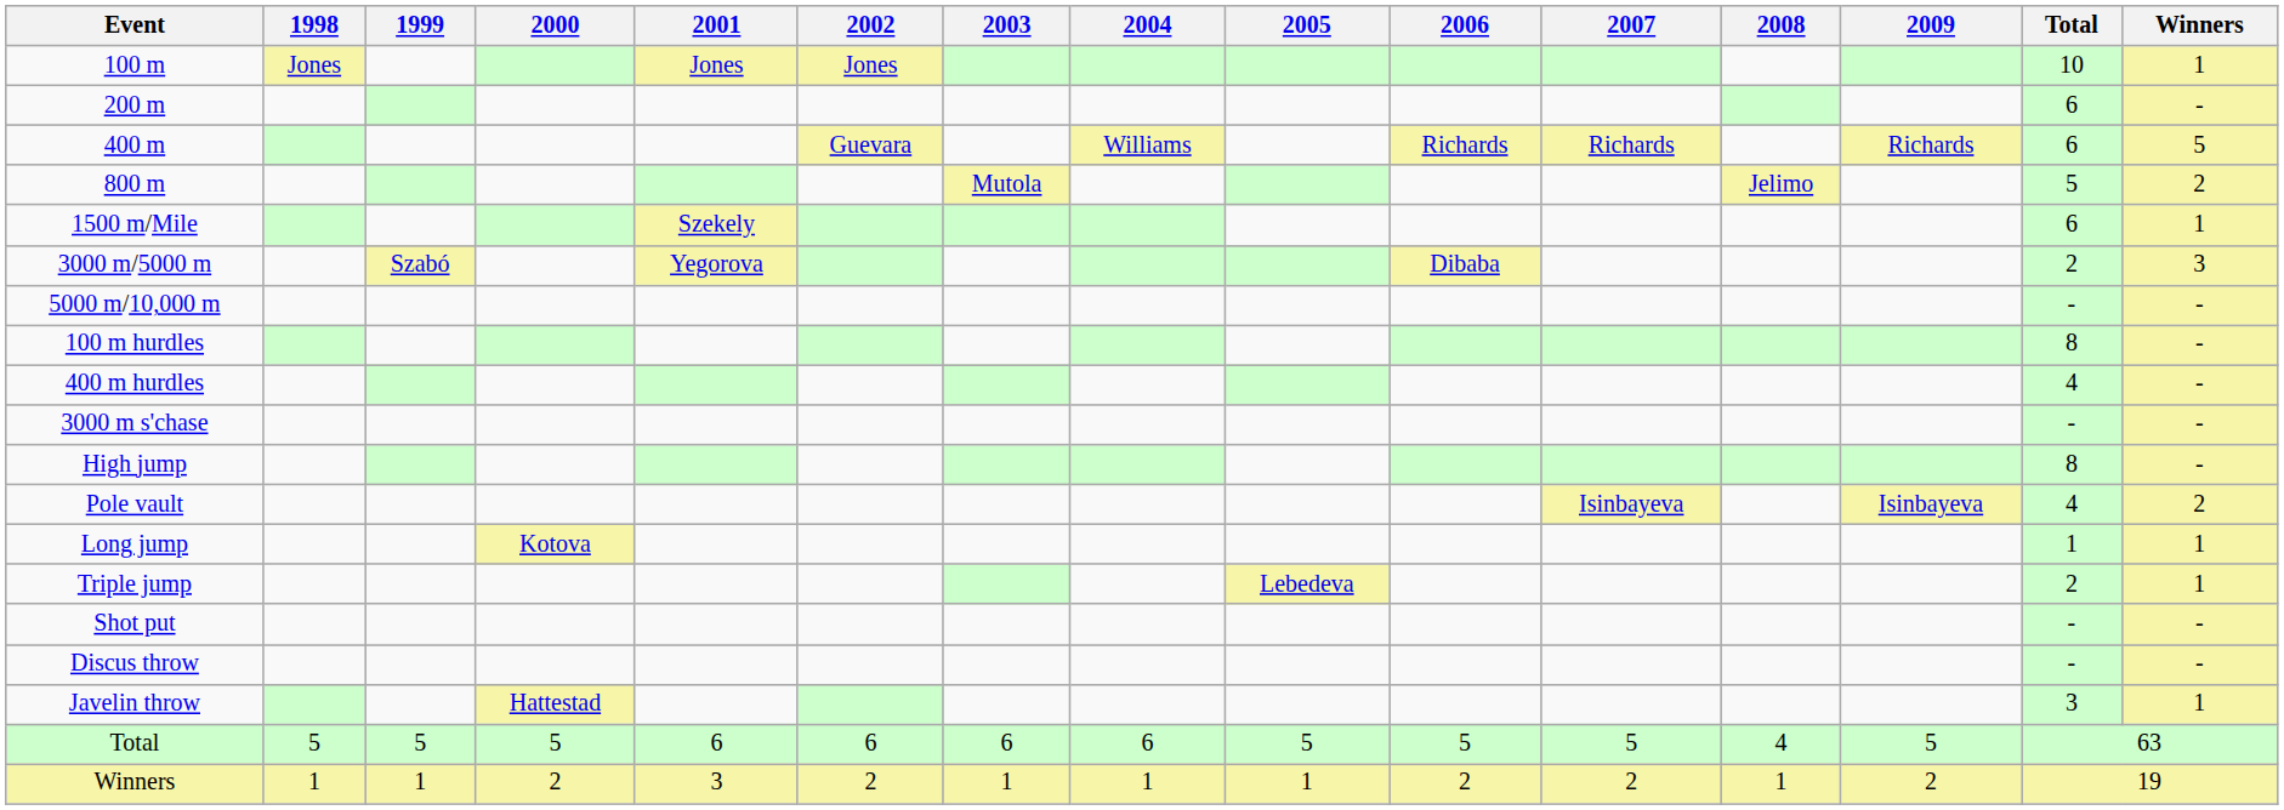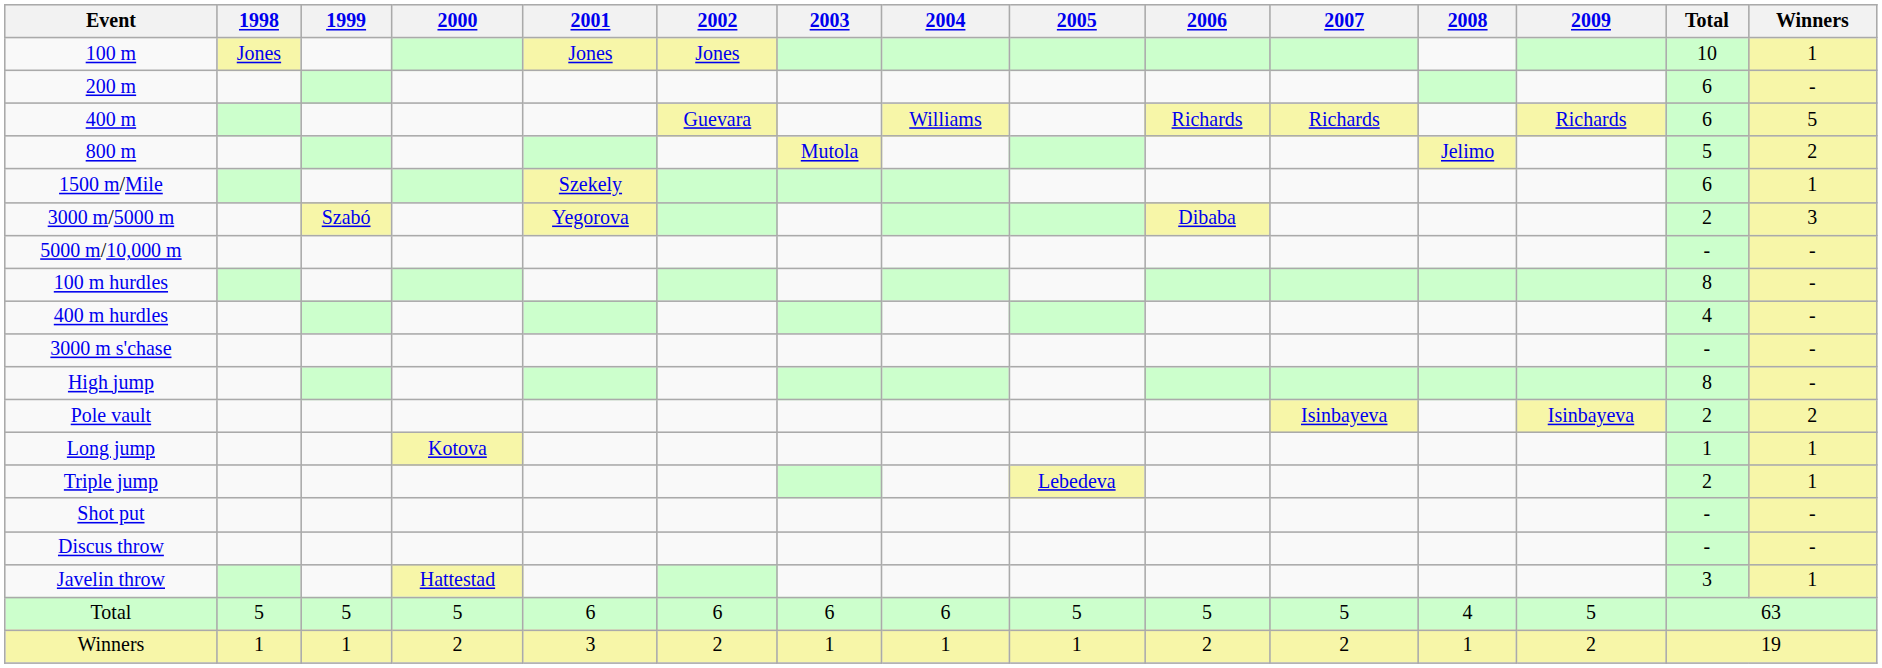Pole vault | Total: 4 -> 2
